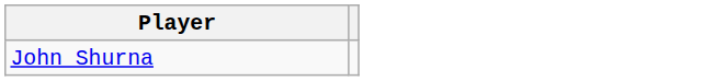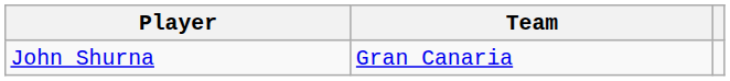+ column: Team | Gran Canaria
